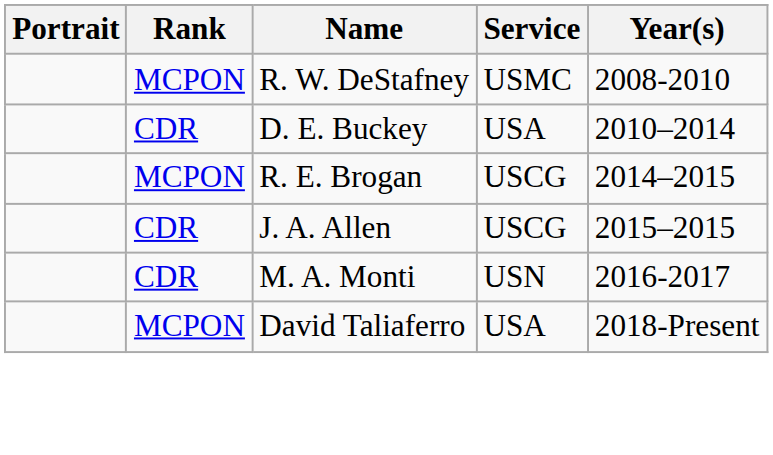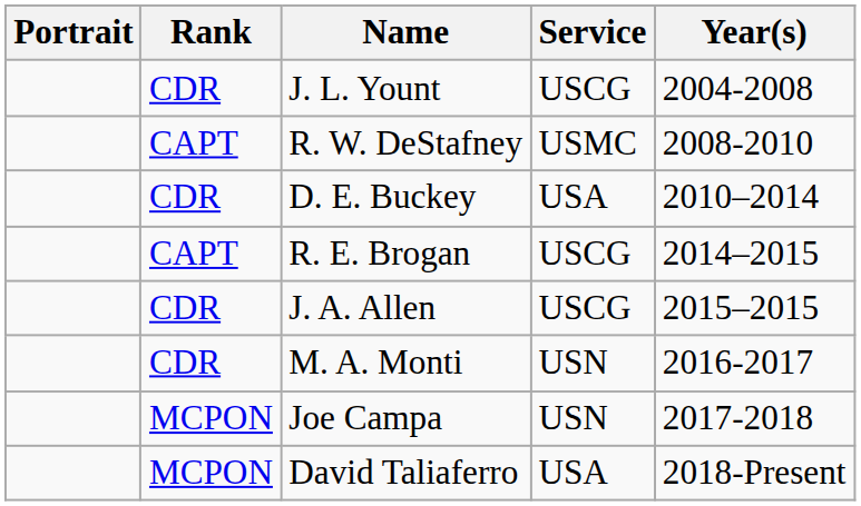+ row: CDR | J. L. Yount | USCG | 2004-2008
R. W. DeStafney | Rank: MCPON -> CAPT
R. E. Brogan | Rank: MCPON -> CAPT
+ row: MCPON | Joe Campa | USN | 2017-2018
